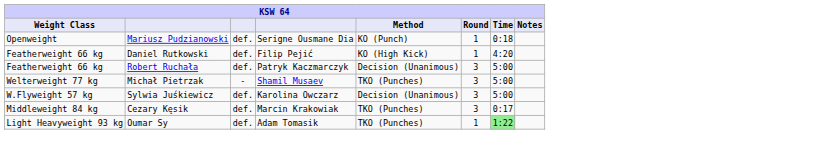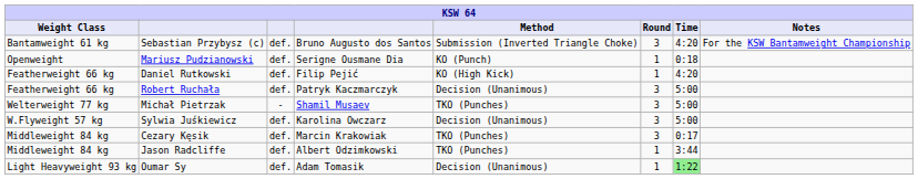+ row: Bantamweight 61 kg | Sebastian Przybysz (c) | def. | Bruno Augusto dos Santos | Submission (Inverted Triangle Choke) | 3 | 4:20 | For the KSW Bantamweight Championship
+ row: Middleweight 84 kg | Jason Radcliffe | def. | Albert Odzimkowski | TKO (Punches) | 1 | 3:44
Oumar Sy | Method: TKO (Punches) -> Decision (Unanimous)
